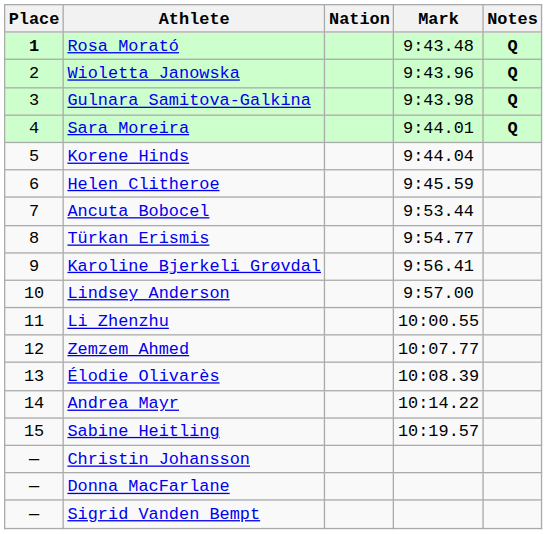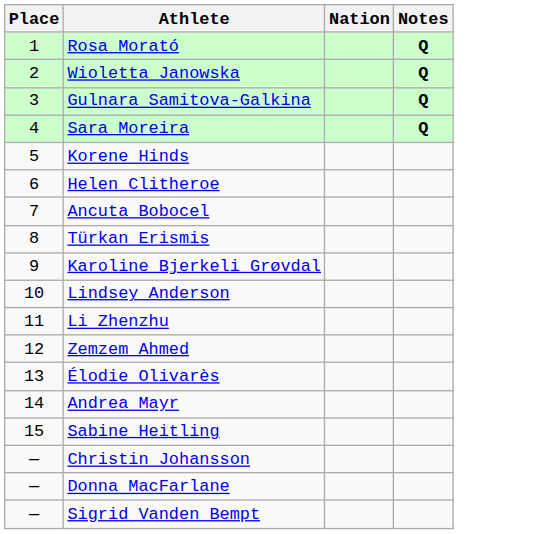- column: Mark | 9:43.48 | 9:43.96 | 9:43.98 | 9:44.01 | 9:44.04 | 9:45.59 | 9:53.44 | 9:54.77 | 9:56.41 | 9:57.00 | 10:00.55 | 10:07.77 | 10:08.39 | 10:14.22 | 10:19.57
Rosa Morató | Place: bold -> normal
